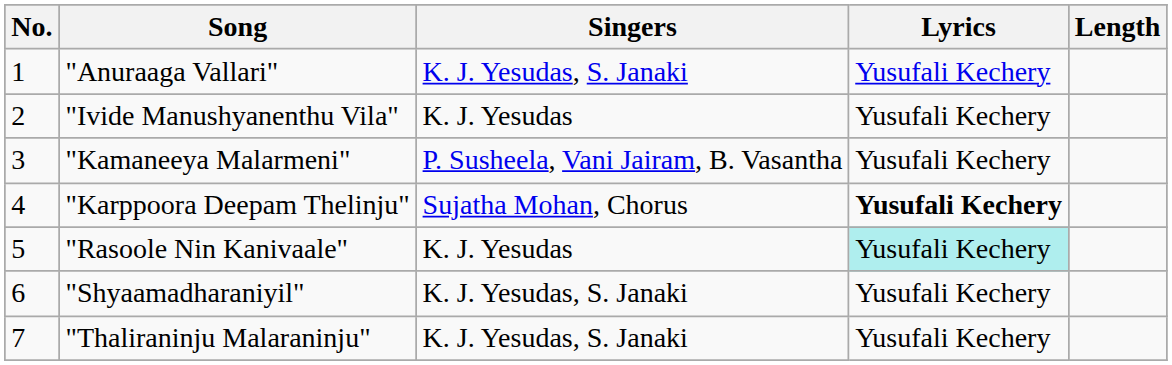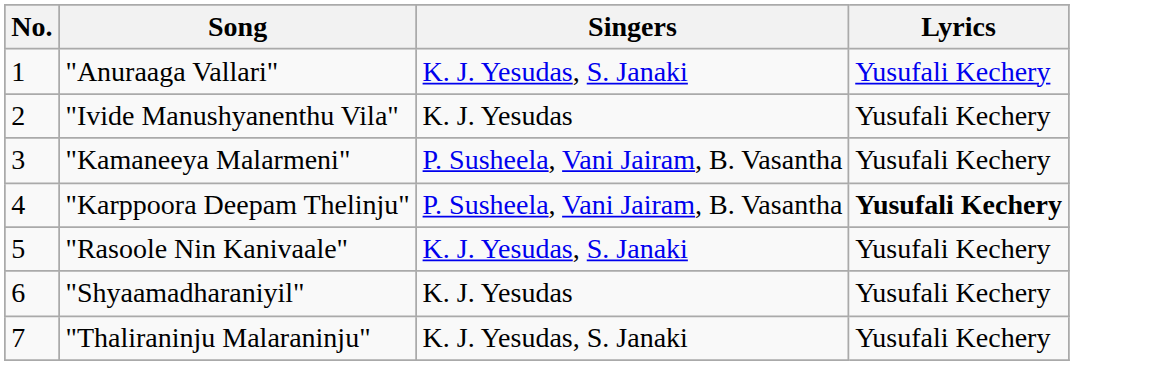- column: Length
"Karppoora Deepam Thelinju" | Singers: Sujatha Mohan, Chorus -> P. Susheela, Vani Jairam, B. Vasantha
"Rasoole Nin Kanivaale" | Singers: K. J. Yesudas -> K. J. Yesudas, S. Janaki
"Rasoole Nin Kanivaale" | Lyrics: paleturquoise background -> no background
"Shyaamadharaniyil" | Singers: K. J. Yesudas, S. Janaki -> K. J. Yesudas
